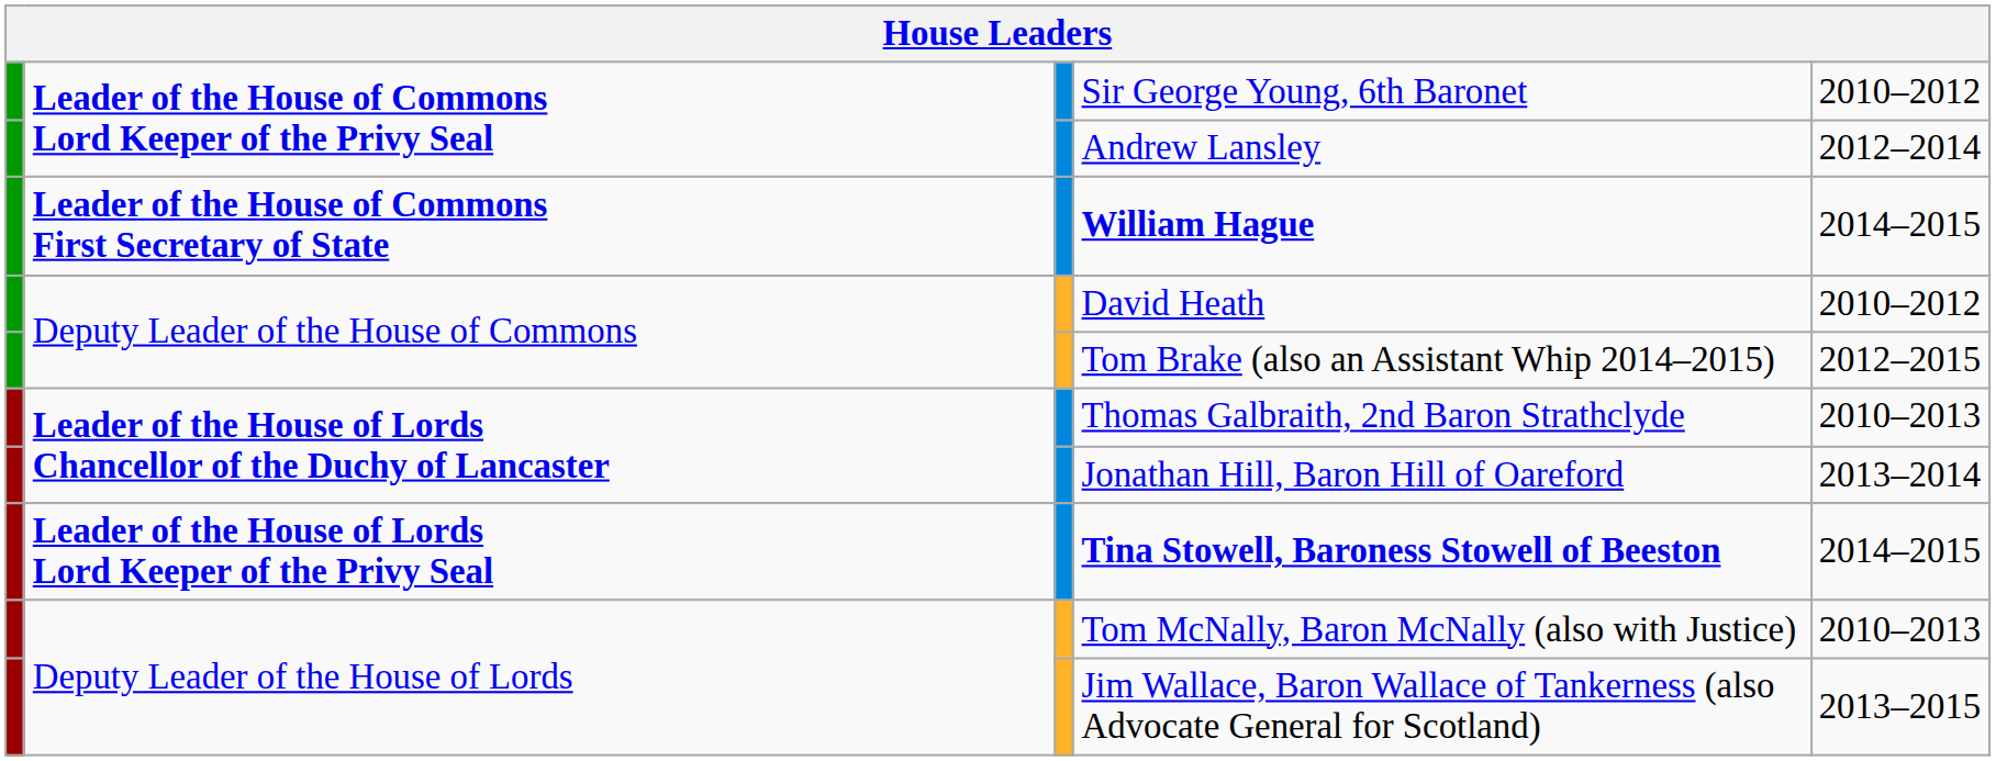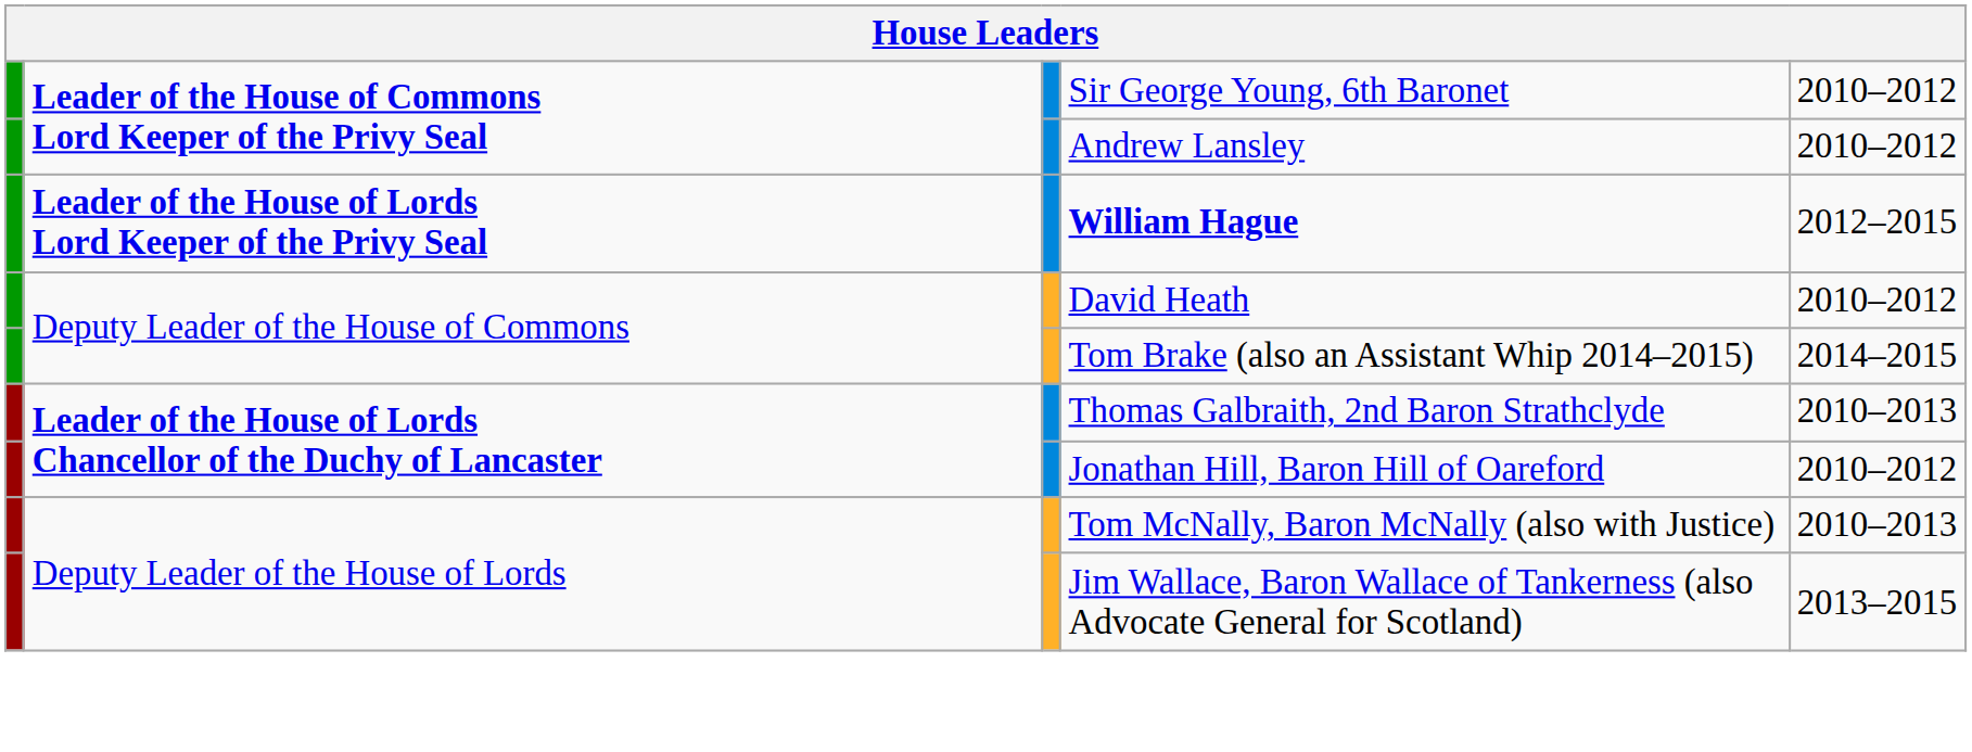Andrew Lansley | column 5: 2012–2014 -> 2010–2012
William Hague | column 2: Leader of the House of Commons First Secretary of State -> Leader of the House of Lords Lord Keeper of the Privy Seal
William Hague | column 5: 2014–2015 -> 2012–2015
Tom Brake (also an Assistant Whip 2014–2015) | column 5: 2012–2015 -> 2014–2015
Jonathan Hill, Baron Hill of Oareford | column 5: 2013–2014 -> 2010–2012
- row: Leader of the House of Lords Lord Keeper of the Privy Seal | Tina Stowell, Baroness Stowell of Beeston | 2014–2015
